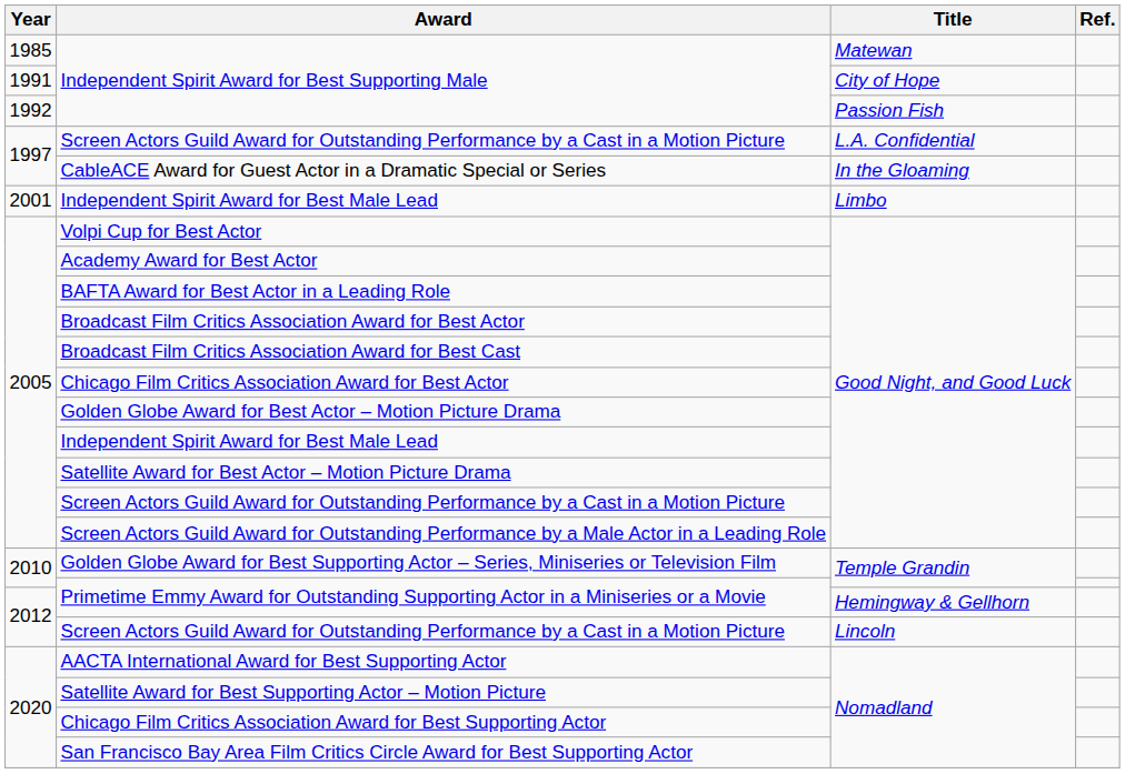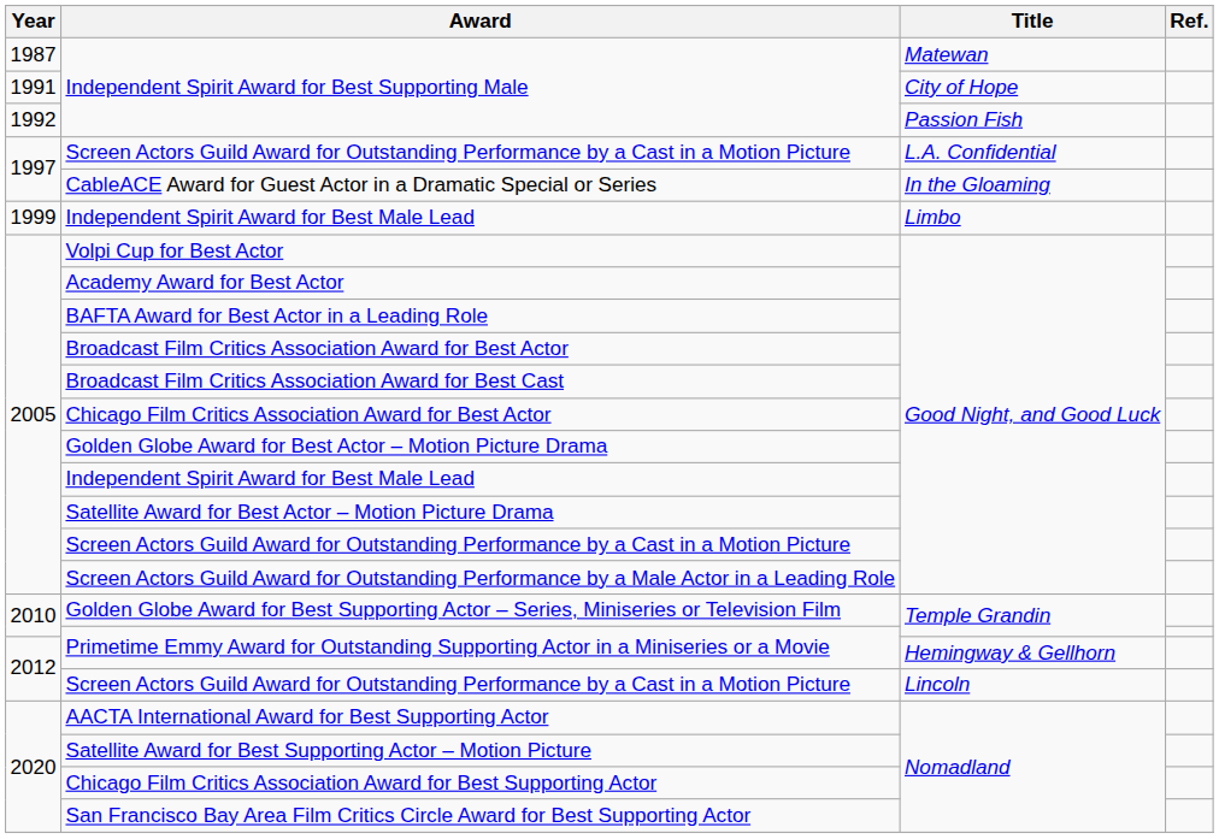Independent Spirit Award for Best Supporting Male / Matewan | Year: 1985 -> 1987
Independent Spirit Award for Best Male Lead / Limbo | Year: 2001 -> 1999
